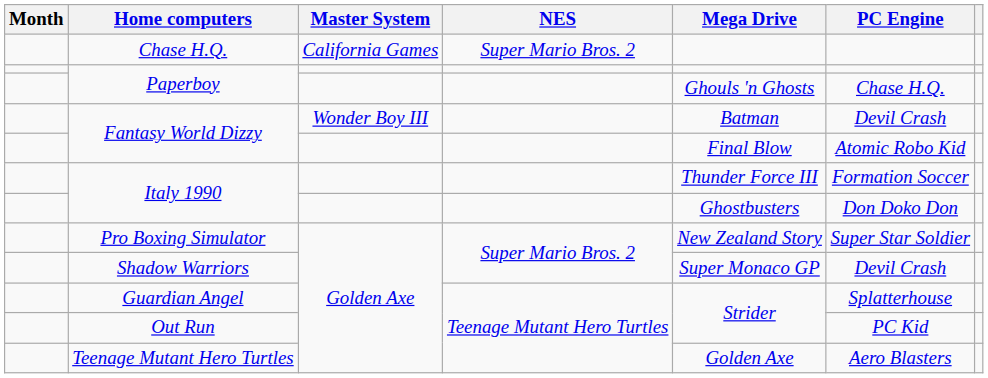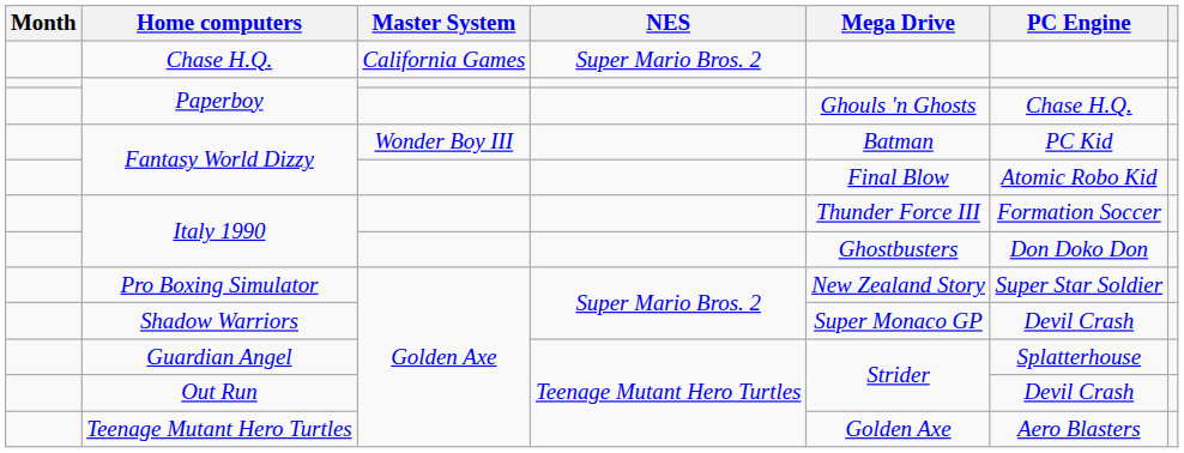Fantasy World Dizzy / Wonder Boy III | PC Engine: Devil Crash -> PC Kid
Out Run | PC Engine: PC Kid -> Devil Crash
